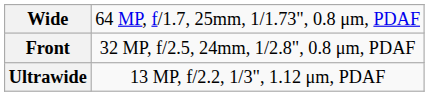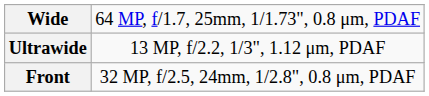rows swapped: Ultrawide <-> Front
